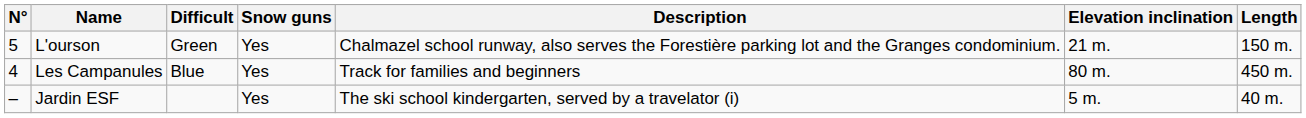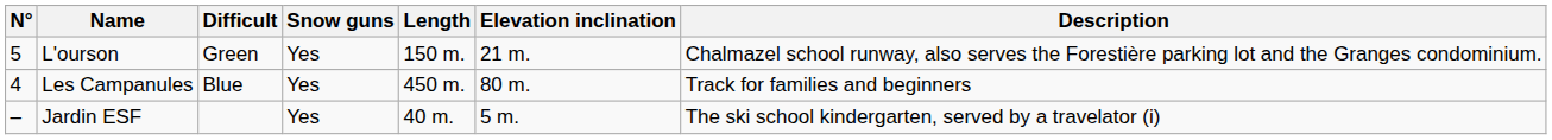columns swapped: Length <-> Description
